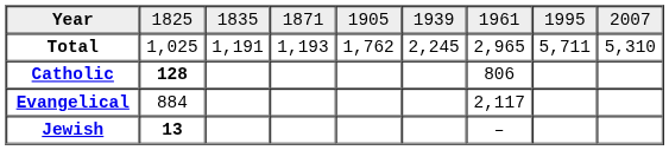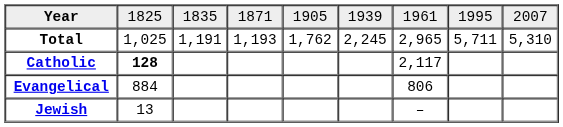Catholic | column 7: 806 -> 2,117
Evangelical | column 7: 2,117 -> 806
Jewish | column 2: bold -> normal
